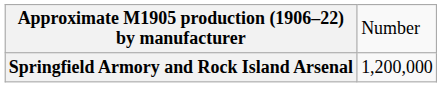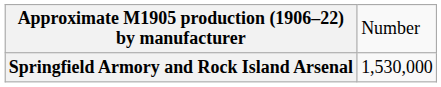Springfield Armory and Rock Island Arsenal | column 2: 1,200,000 -> 1,530,000
